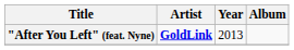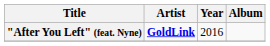"After You Left" (feat. Nyne) | Year: 2013 -> 2016
